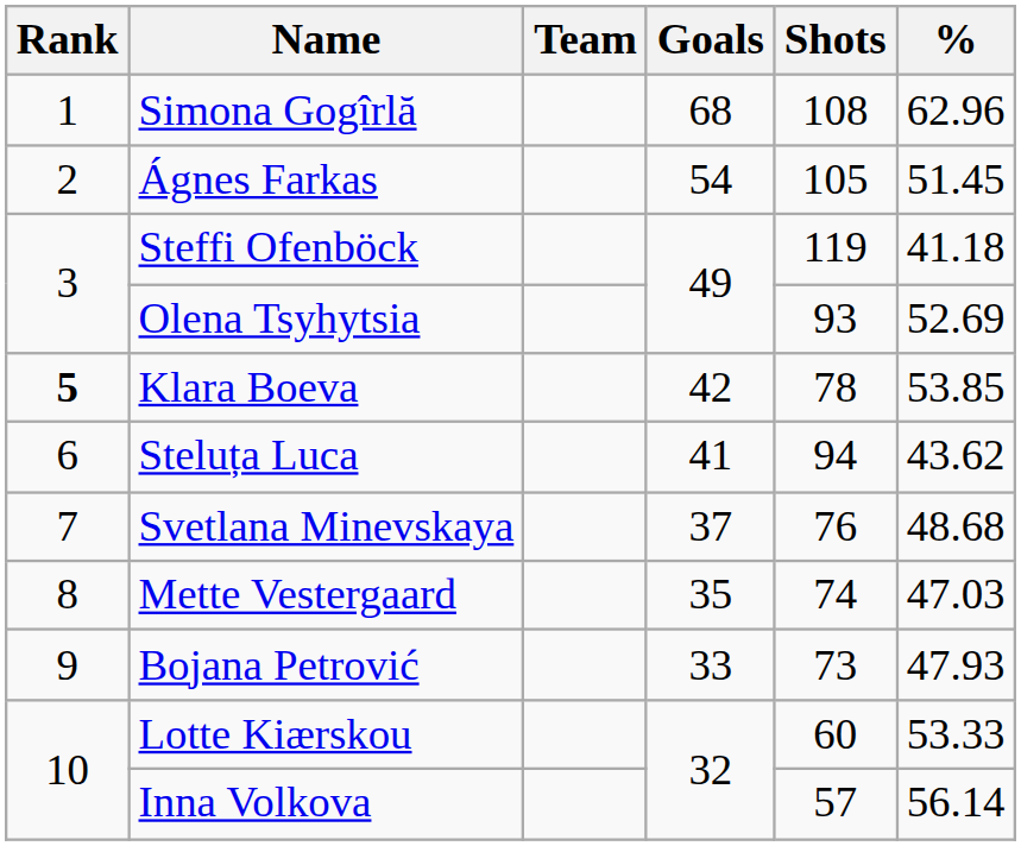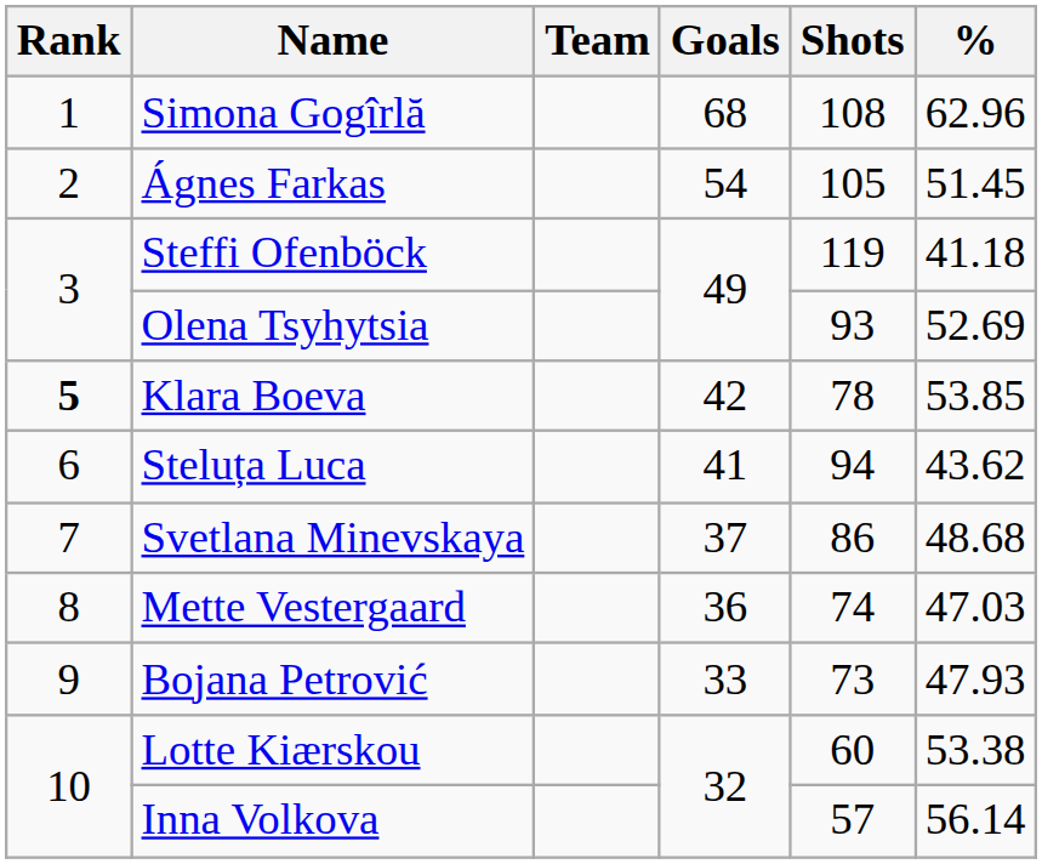Svetlana Minevskaya | Shots: 76 -> 86
Mette Vestergaard | Goals: 35 -> 36
Lotte Kiærskou | %: 53.33 -> 53.38
